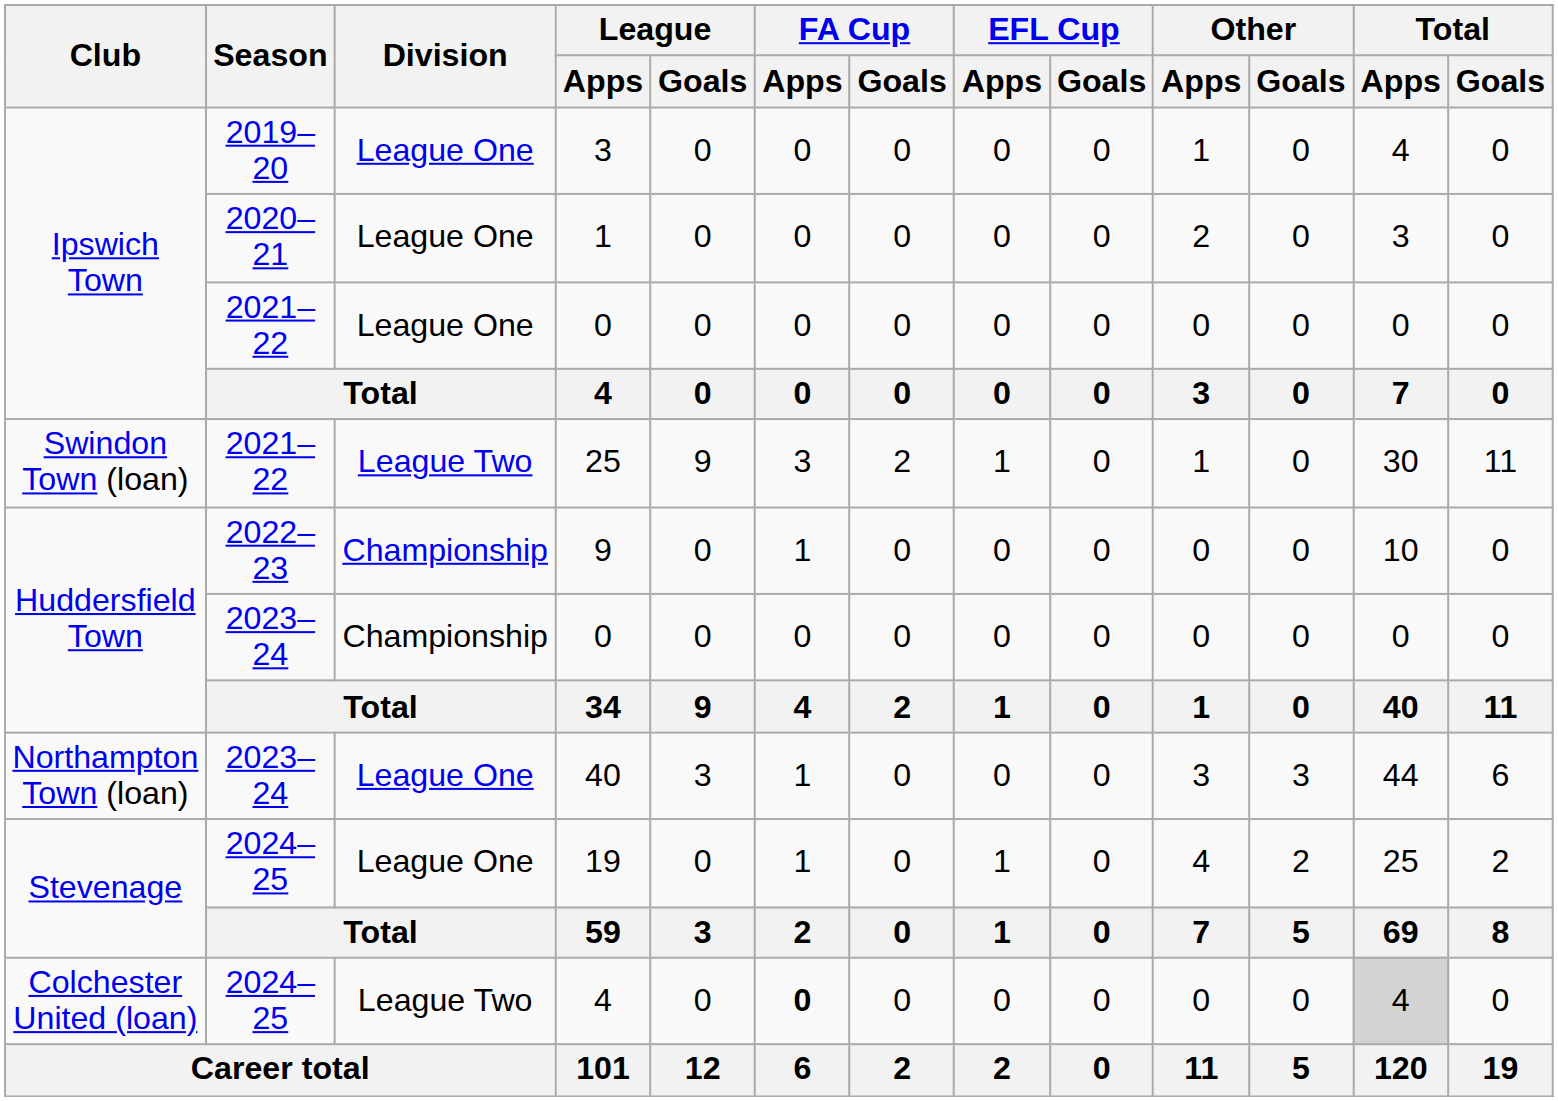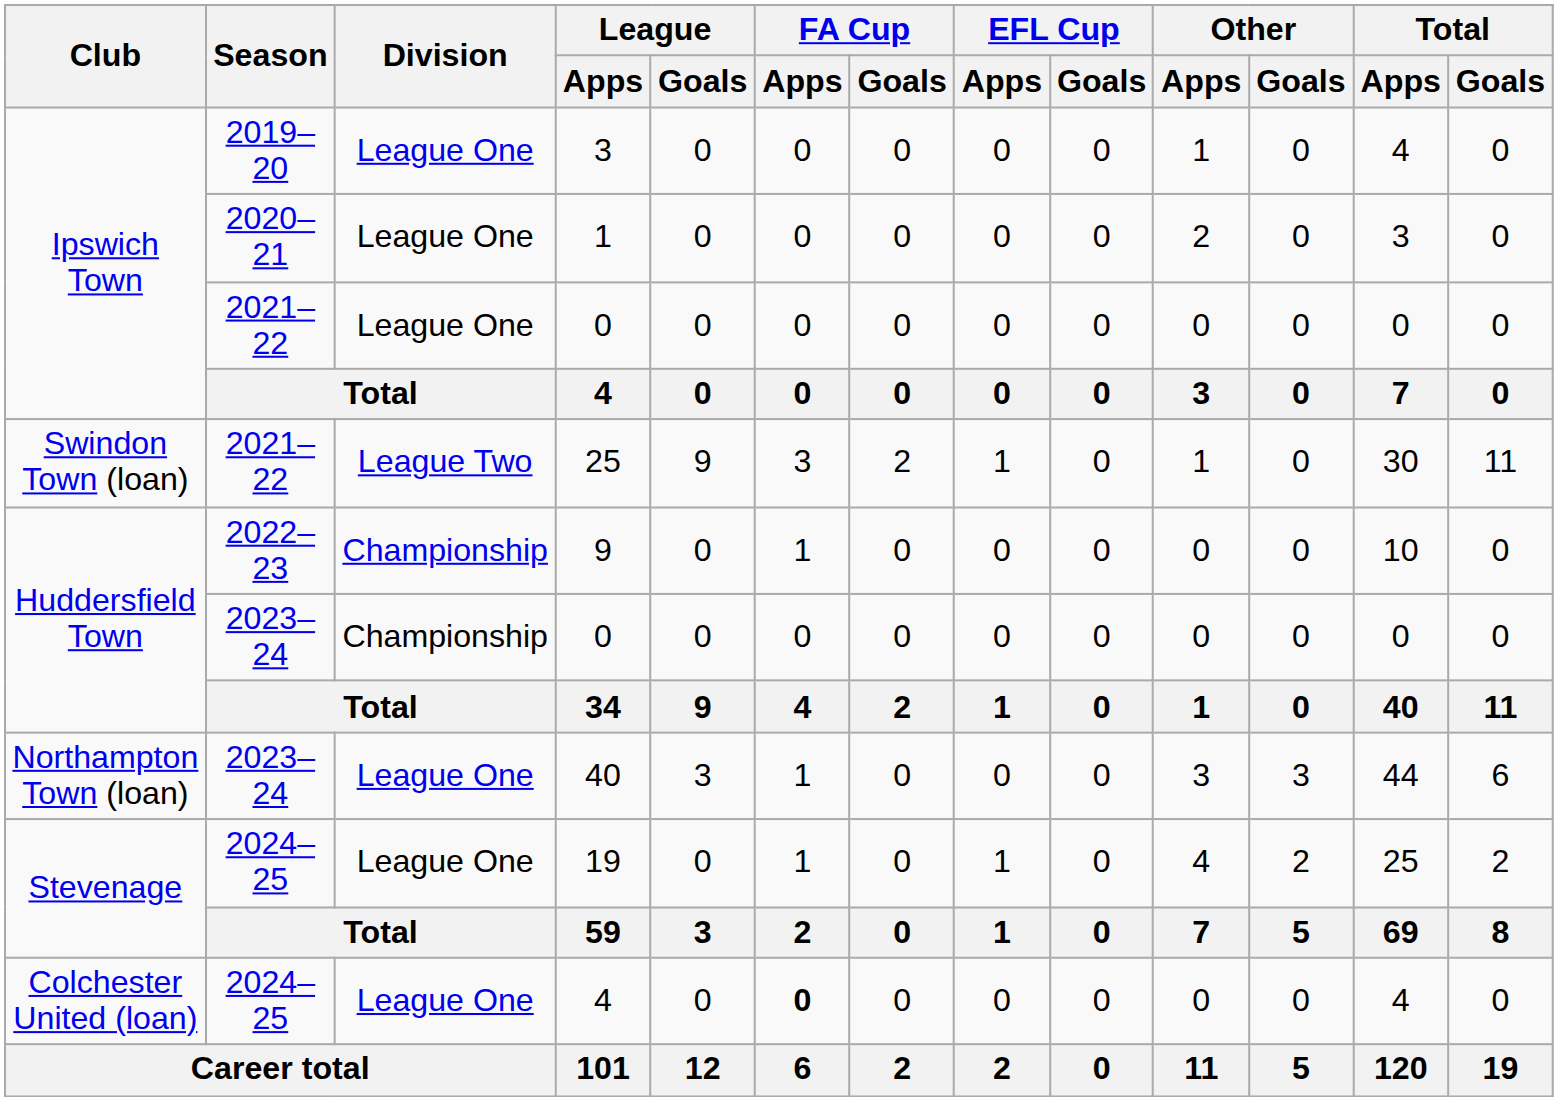Colchester United (loan) / 4 | Division: League Two -> League One
Colchester United (loan) / 4 | Total / Apps: lightgrey background -> no background
